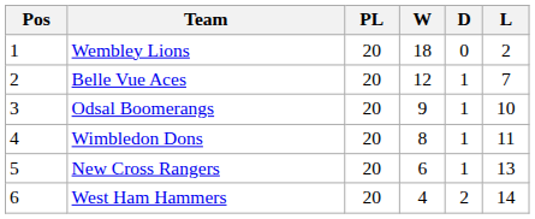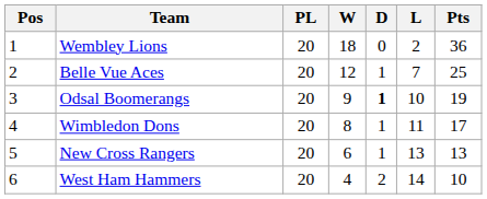+ column: Pts | 36 | 25 | 19 | 17 | 13 | 10
Odsal Boomerangs | D: normal -> bold
